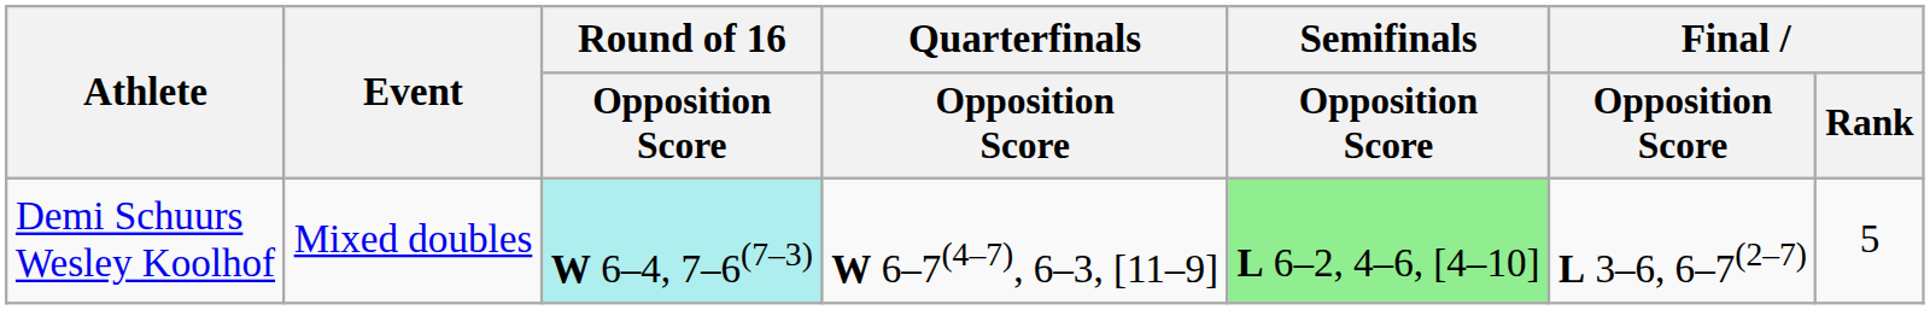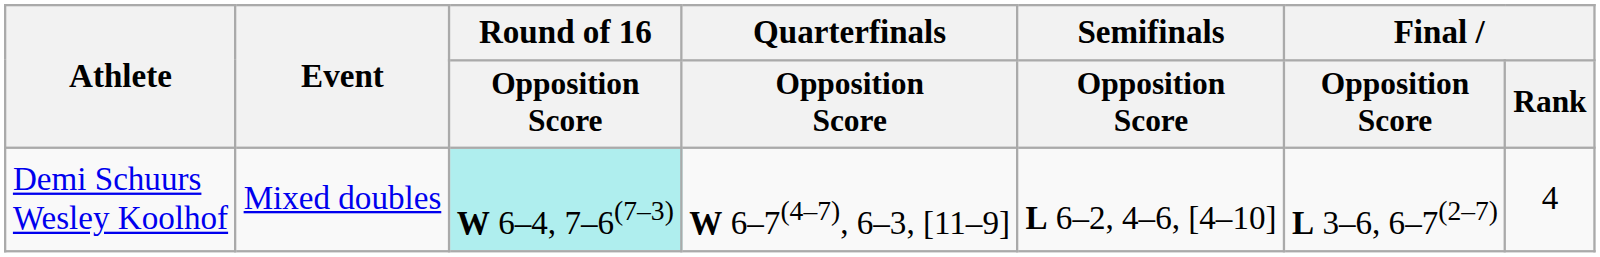Demi Schuurs Wesley Koolhof | Semifinals / Opposition Score: lightgreen background -> no background
Demi Schuurs Wesley Koolhof | Final / Rank: 5 -> 4
